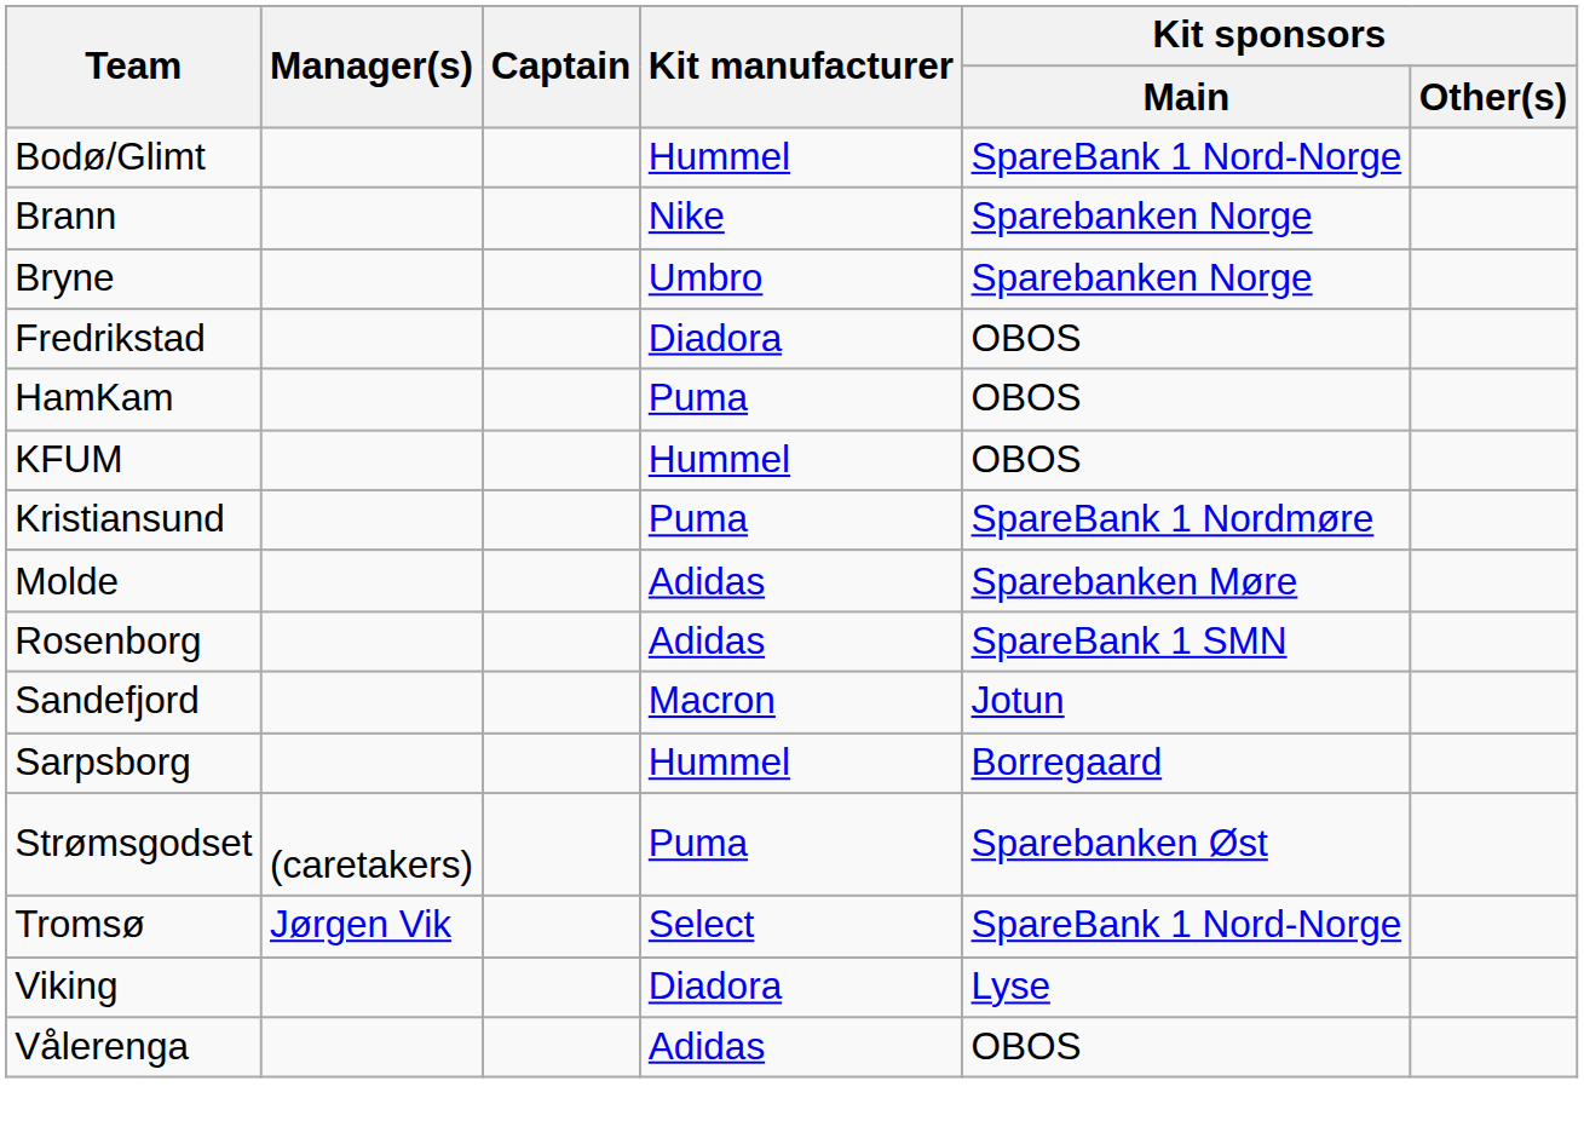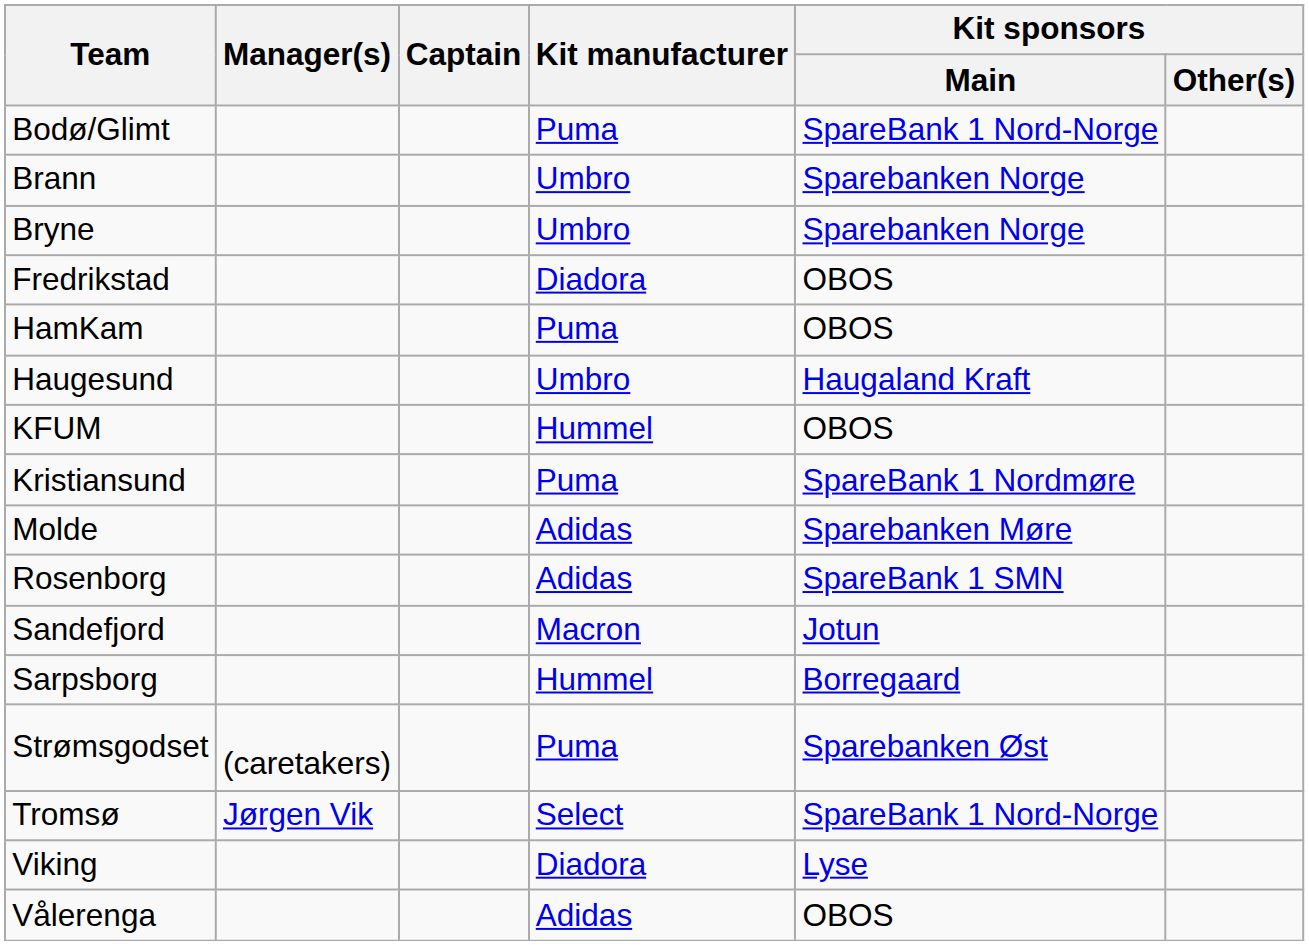Bodø/Glimt | Kit manufacturer: Hummel -> Puma
Brann | Kit manufacturer: Nike -> Umbro
+ row: Haugesund | Umbro | Haugaland Kraft
